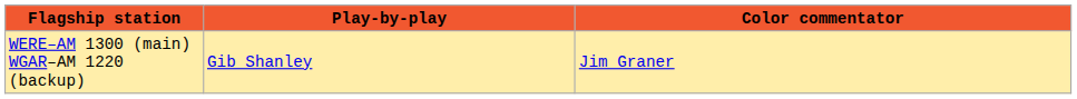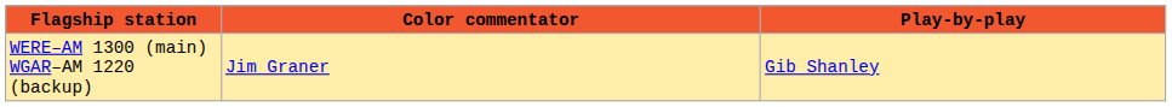columns swapped: Play-by-play <-> Color commentator
